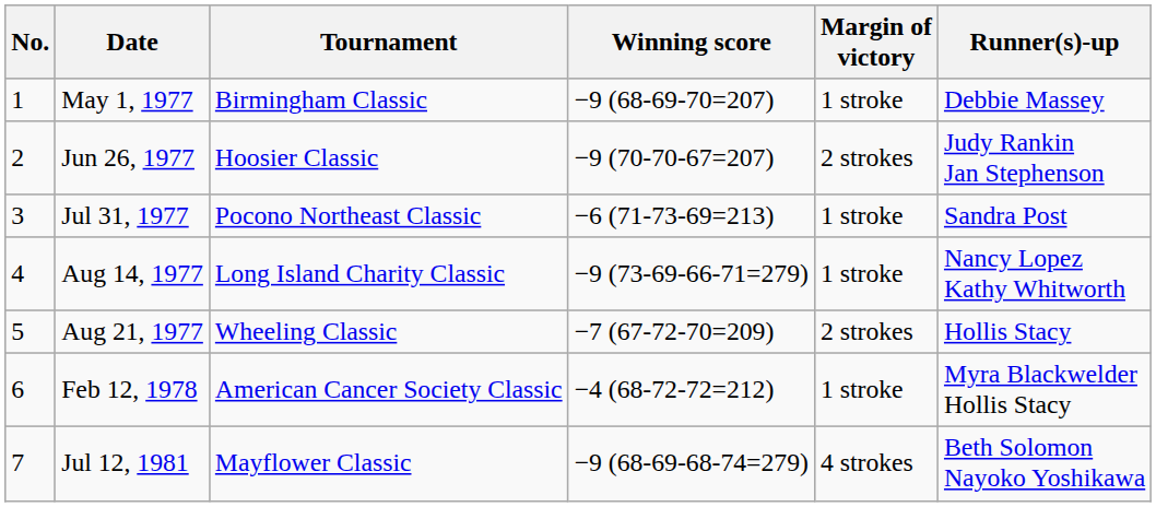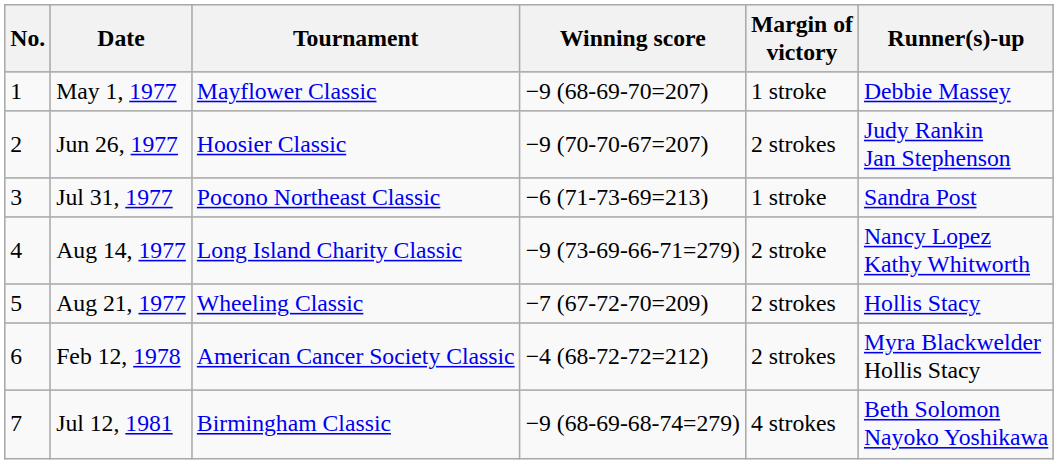May 1, 1977 | Tournament: Birmingham Classic -> Mayflower Classic
Aug 14, 1977 | Margin of victory: 1 stroke -> 2 stroke
Feb 12, 1978 | Margin of victory: 1 stroke -> 2 strokes
Jul 12, 1981 | Tournament: Mayflower Classic -> Birmingham Classic
